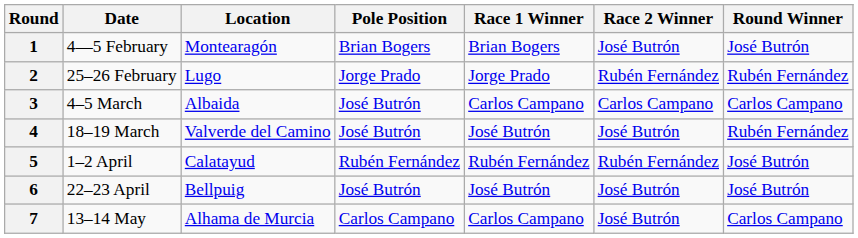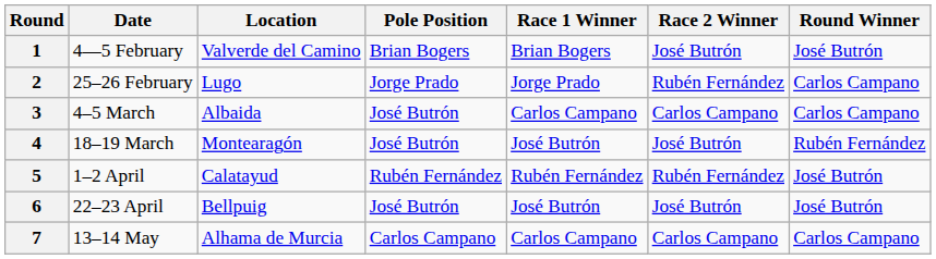1 | Location: Montearagón -> Valverde del Camino
2 | Round Winner: Rubén Fernández -> Carlos Campano
4 | Location: Valverde del Camino -> Montearagón
7 | Race 2 Winner: José Butrón -> Carlos Campano
